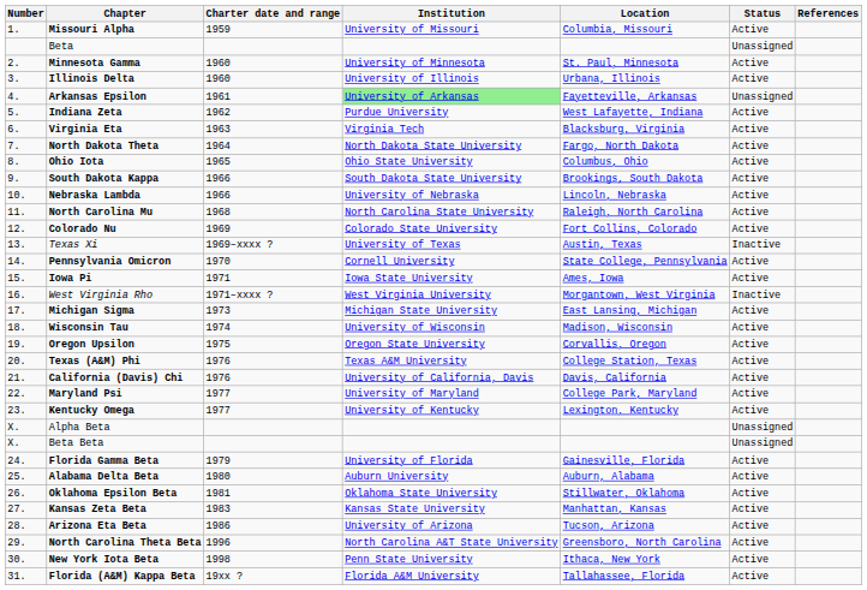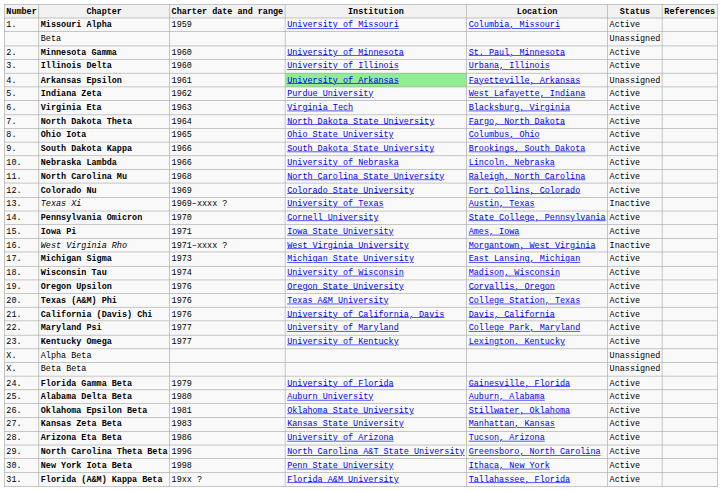Oregon Upsilon | Charter date and range: 1975 -> 1976
